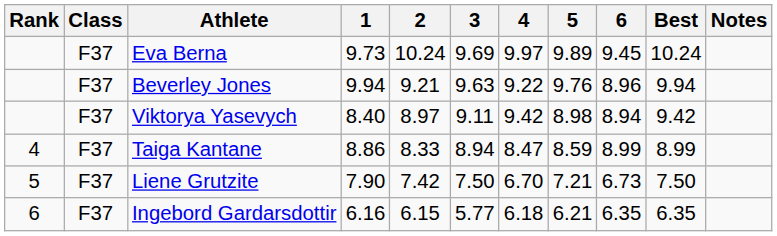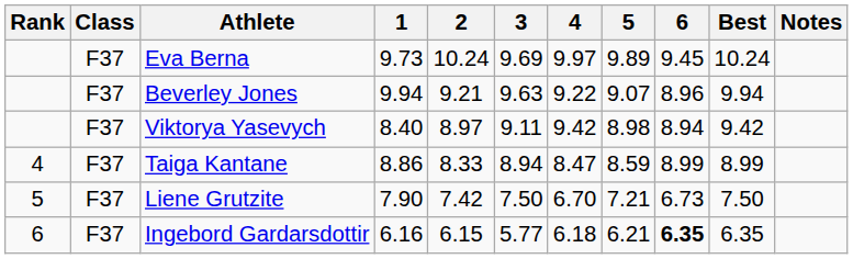Beverley Jones | 5: 9.76 -> 9.07
Ingebord Gardarsdottir | 6: normal -> bold
